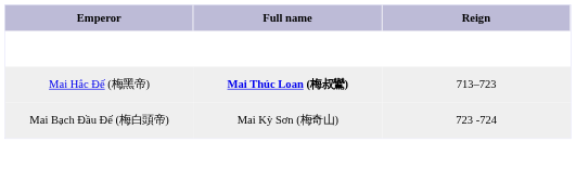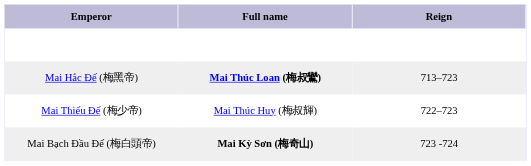+ row: Mai Thiếu Đế (梅少帝) | Mai Thúc Huy (梅叔輝) | 722–723
Mai Bạch Đầu Đế (梅白頭帝) | Full name: normal -> bold
